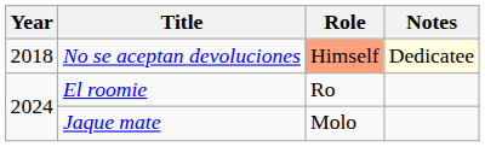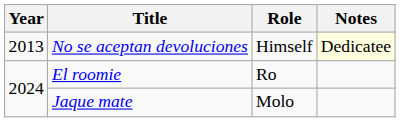No se aceptan devoluciones | Year: 2018 -> 2013
No se aceptan devoluciones | Role: lightsalmon background -> no background
